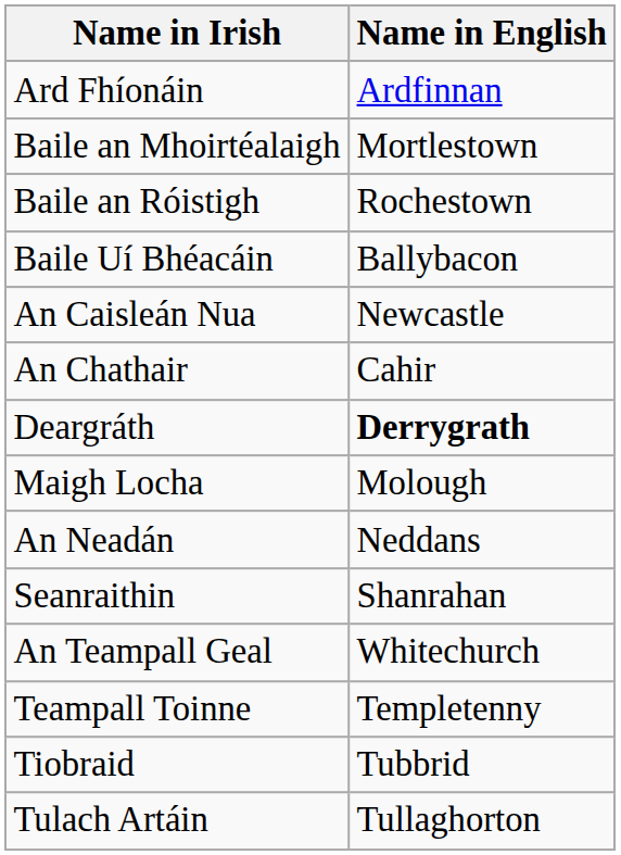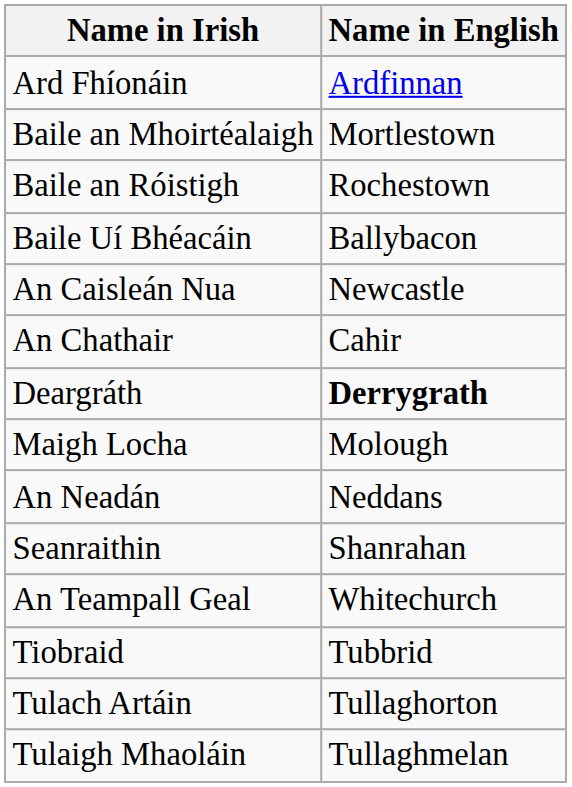- row: Teampall Toinne | Templetenny
+ row: Tulaigh Mhaoláin | Tullaghmelan
